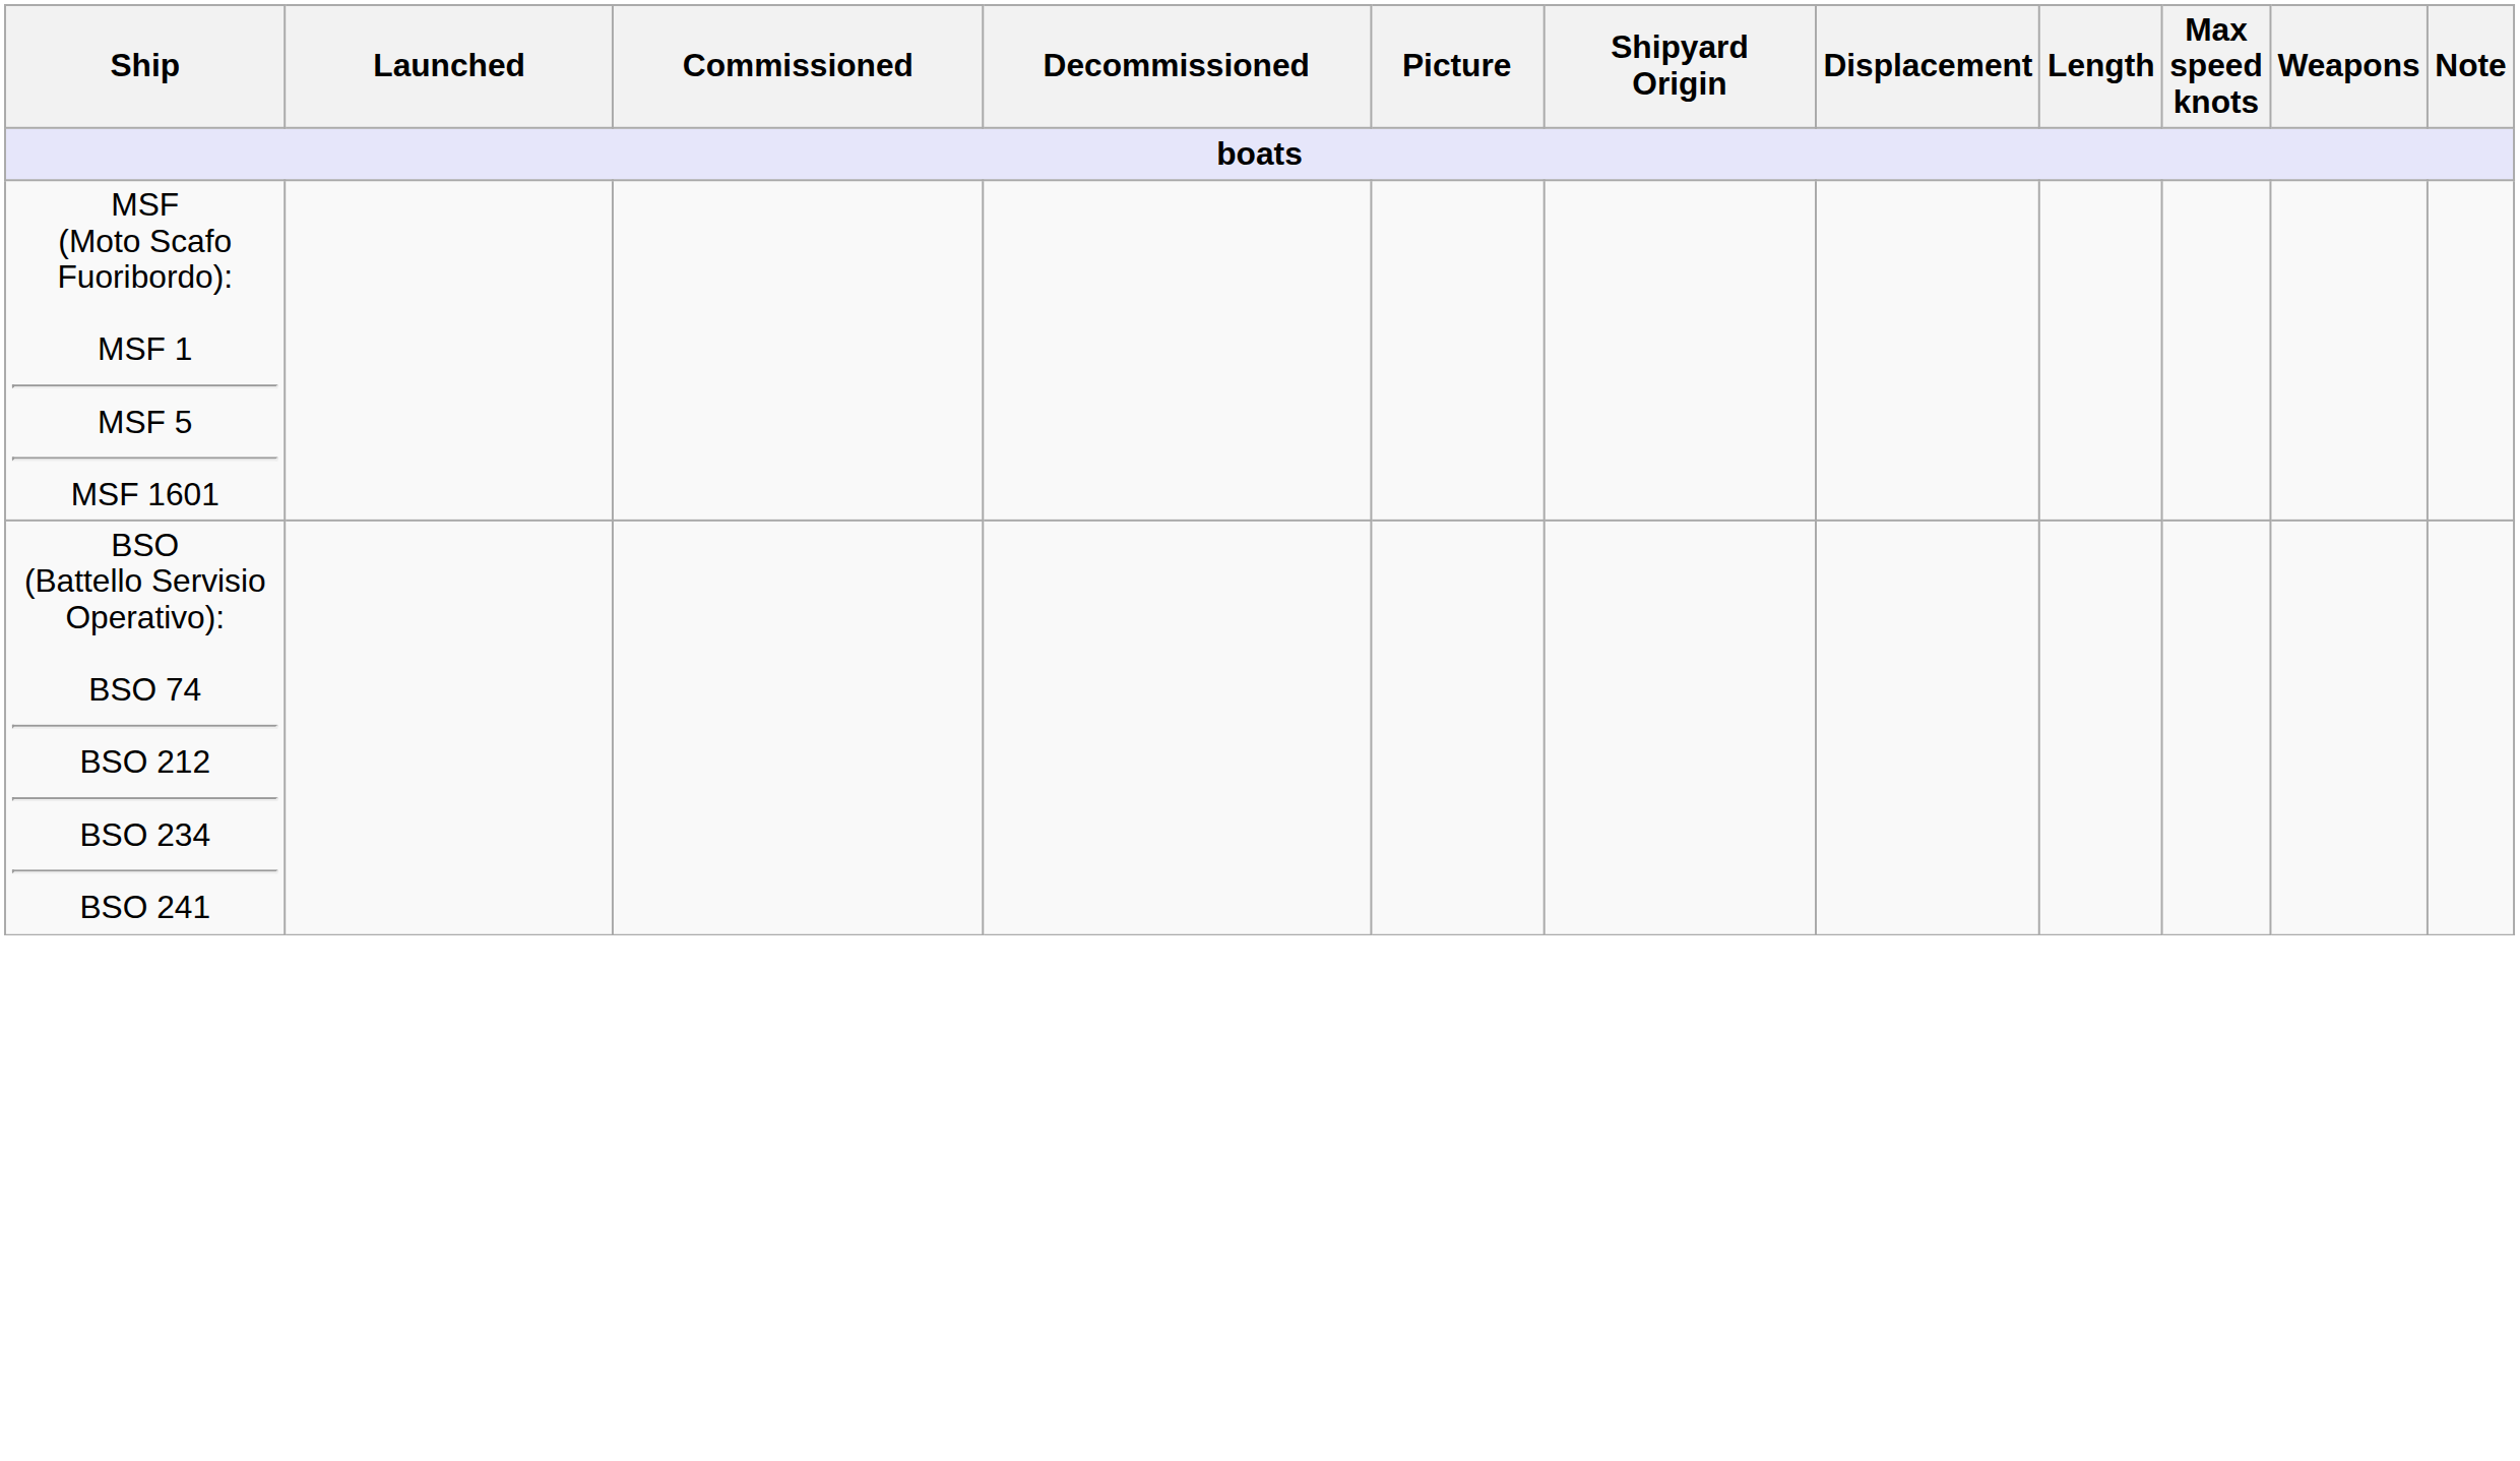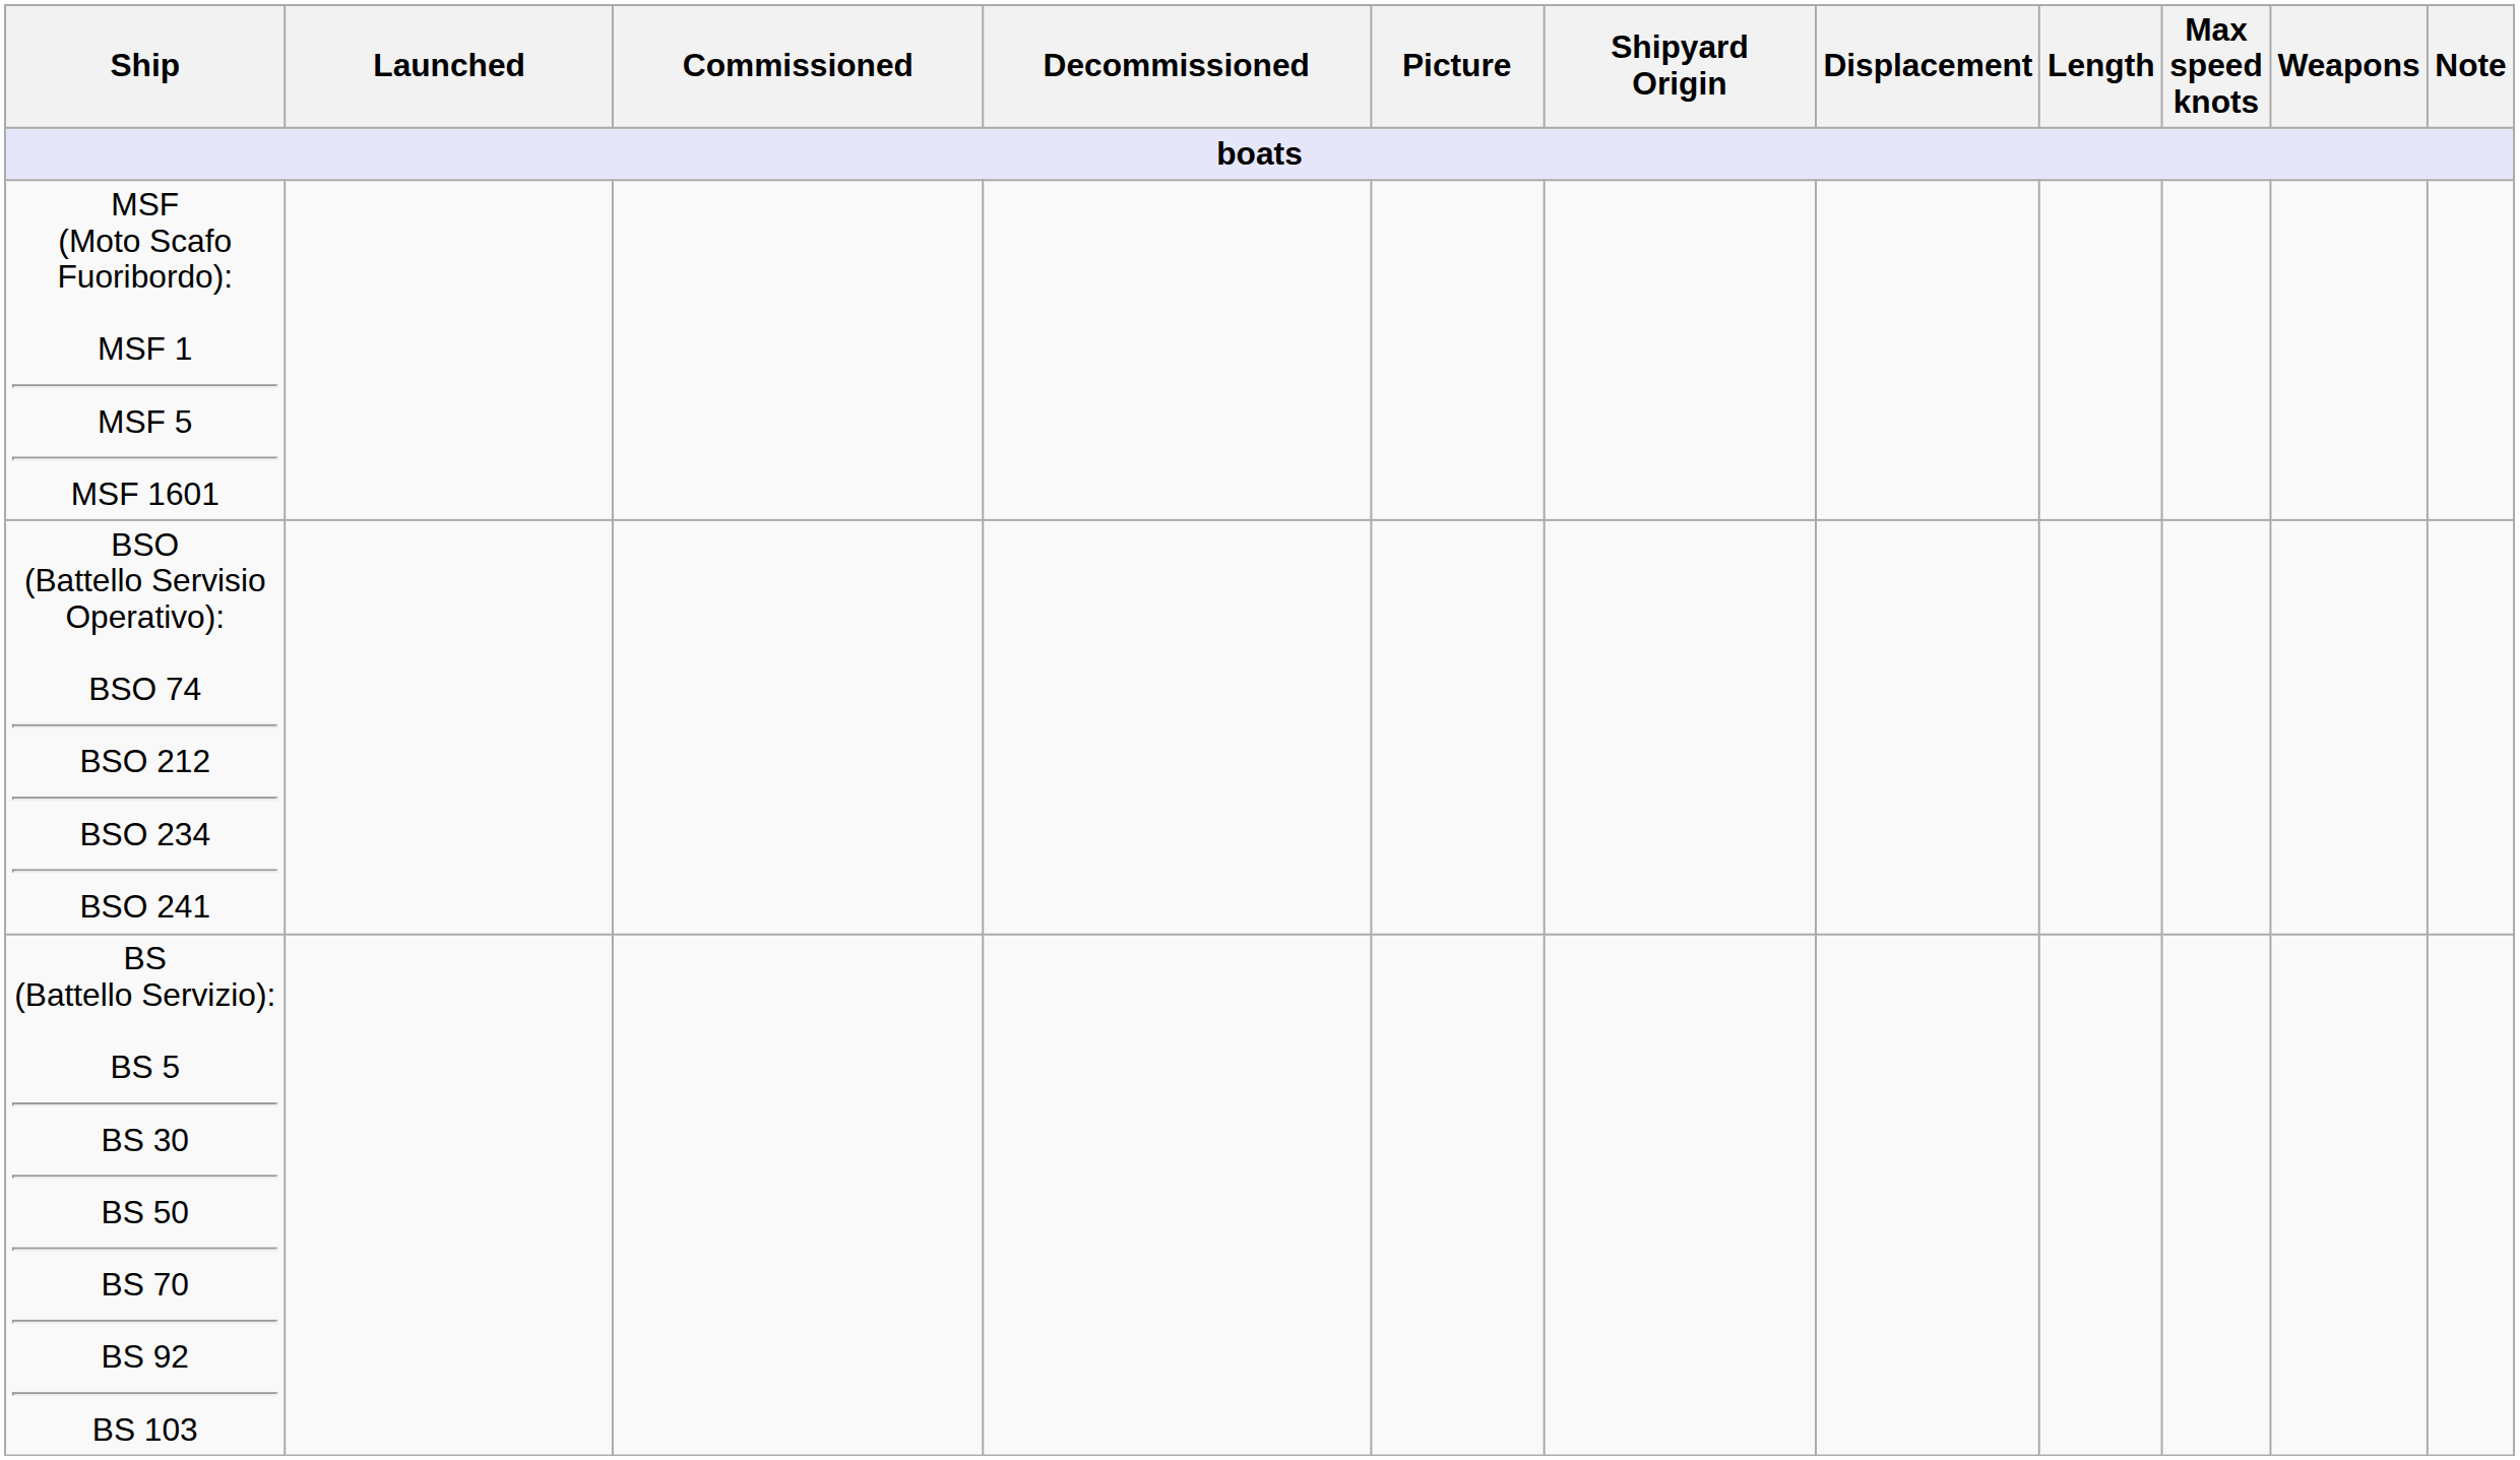+ row: BS (Battello Servizio): BS 5 BS 30 BS 50 BS 70 BS 92 BS 103
